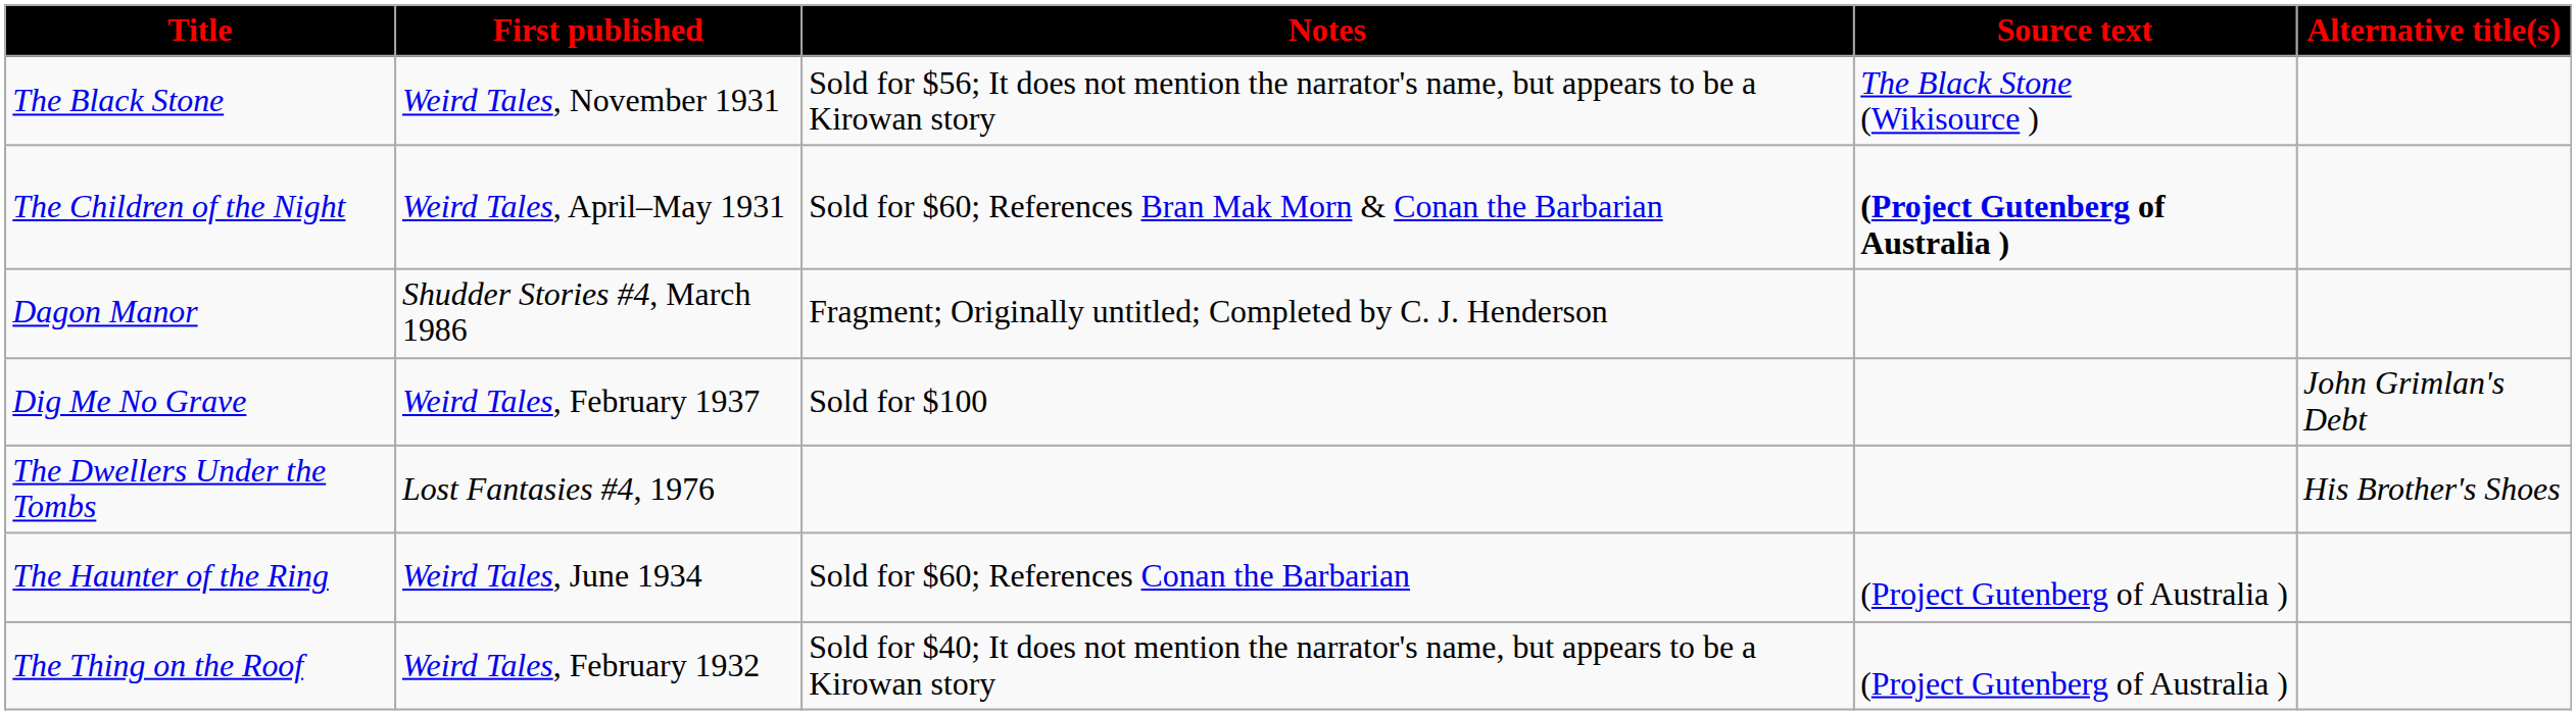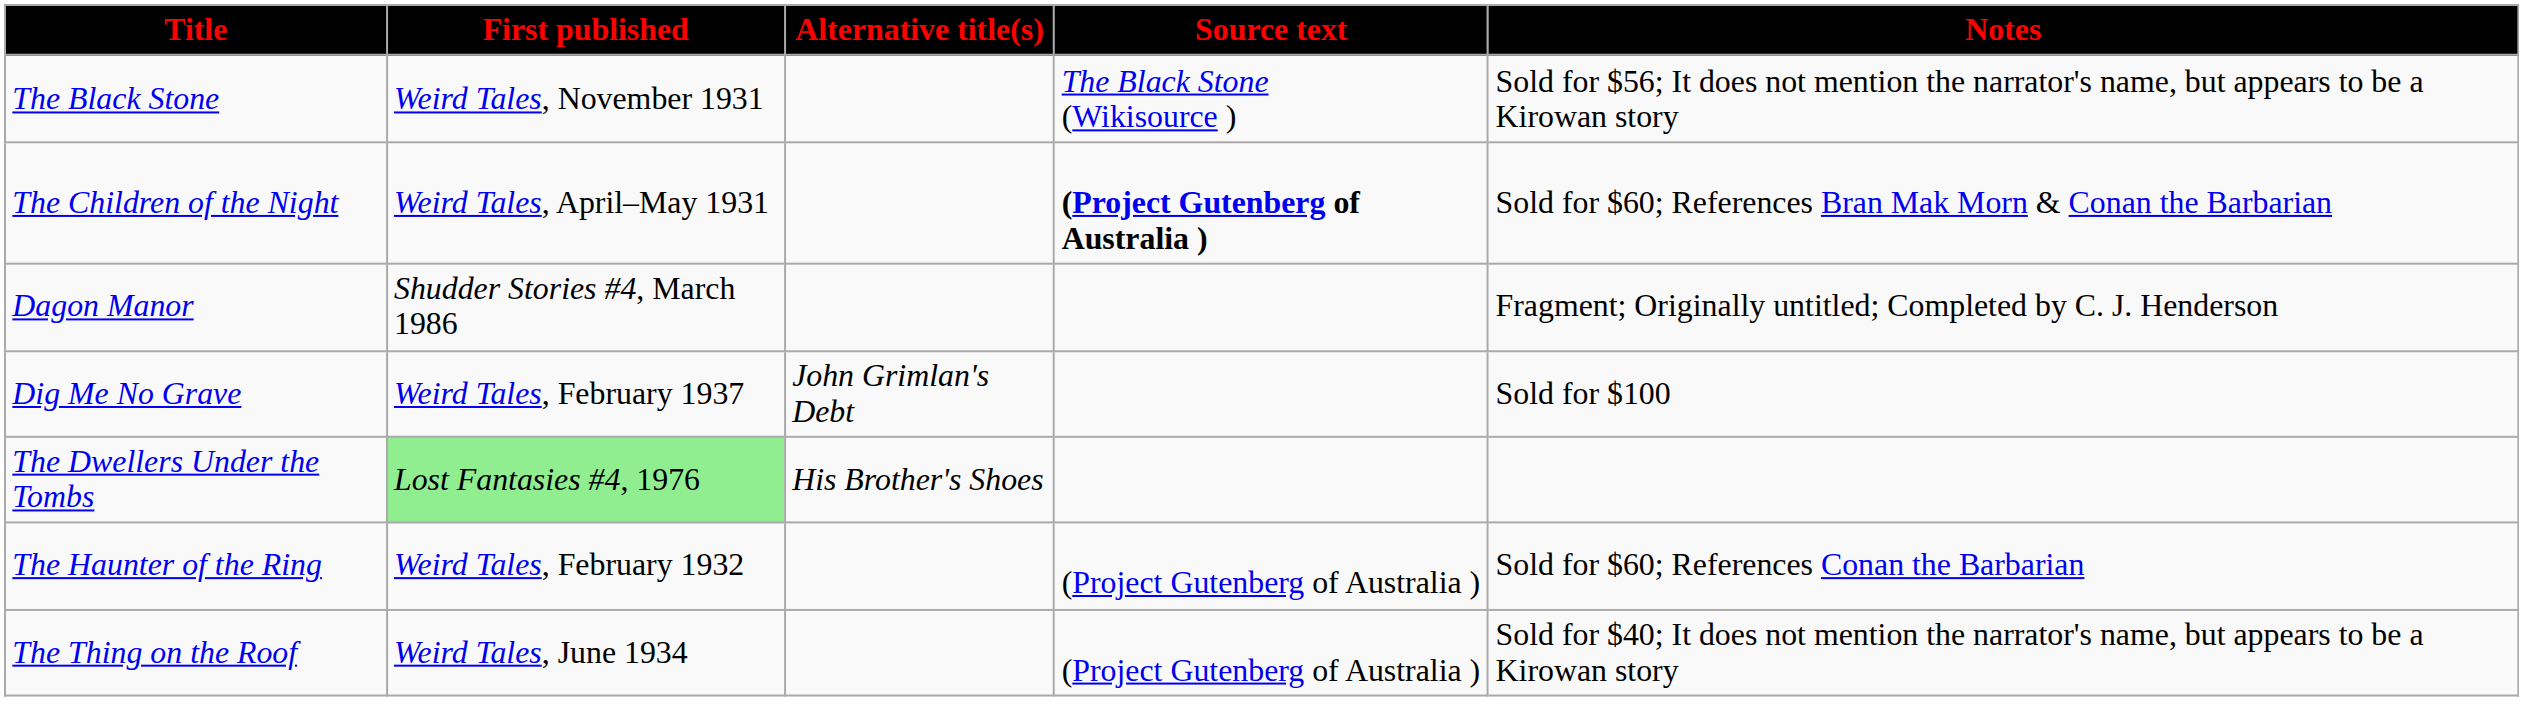columns swapped: Alternative title(s) <-> Notes
The Dwellers Under the Tombs | First published: no background -> lightgreen background
The Haunter of the Ring | First published: Weird Tales, June 1934 -> Weird Tales, February 1932
The Thing on the Roof | First published: Weird Tales, February 1932 -> Weird Tales, June 1934
